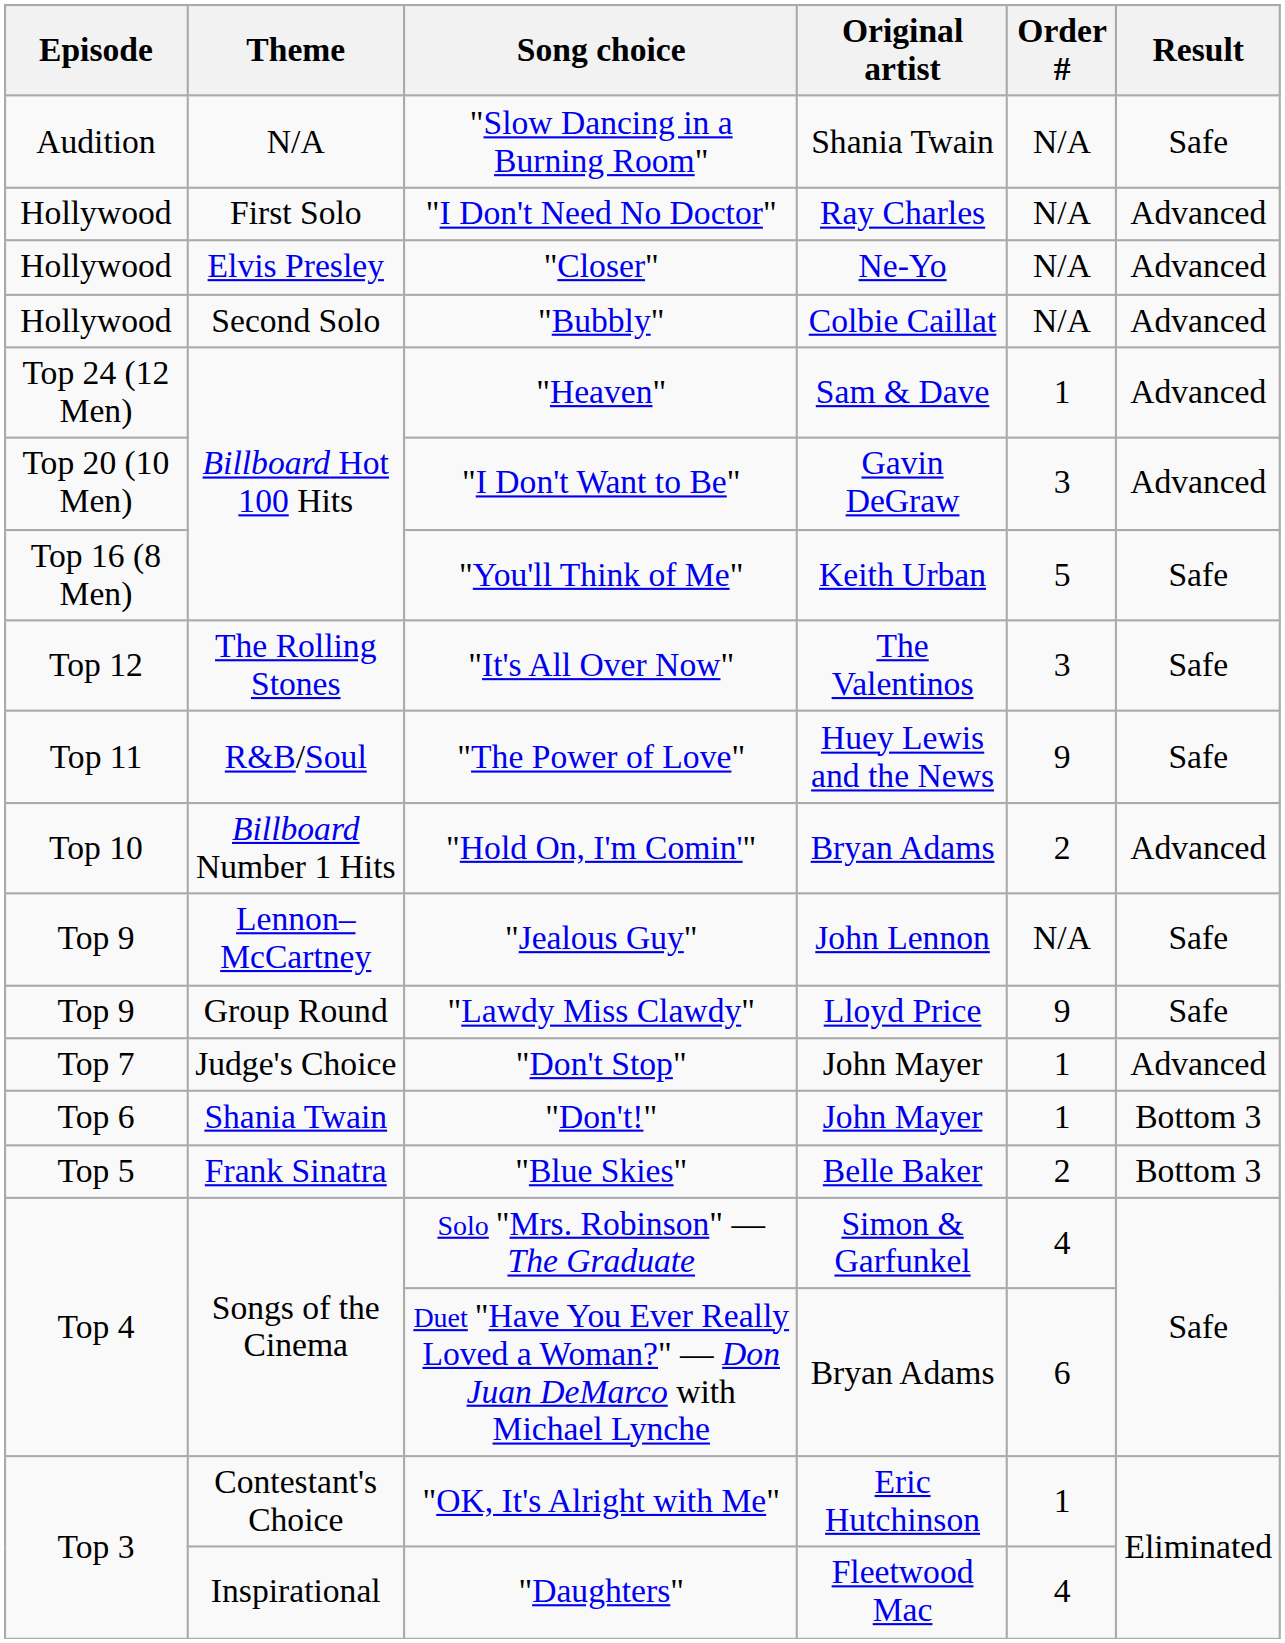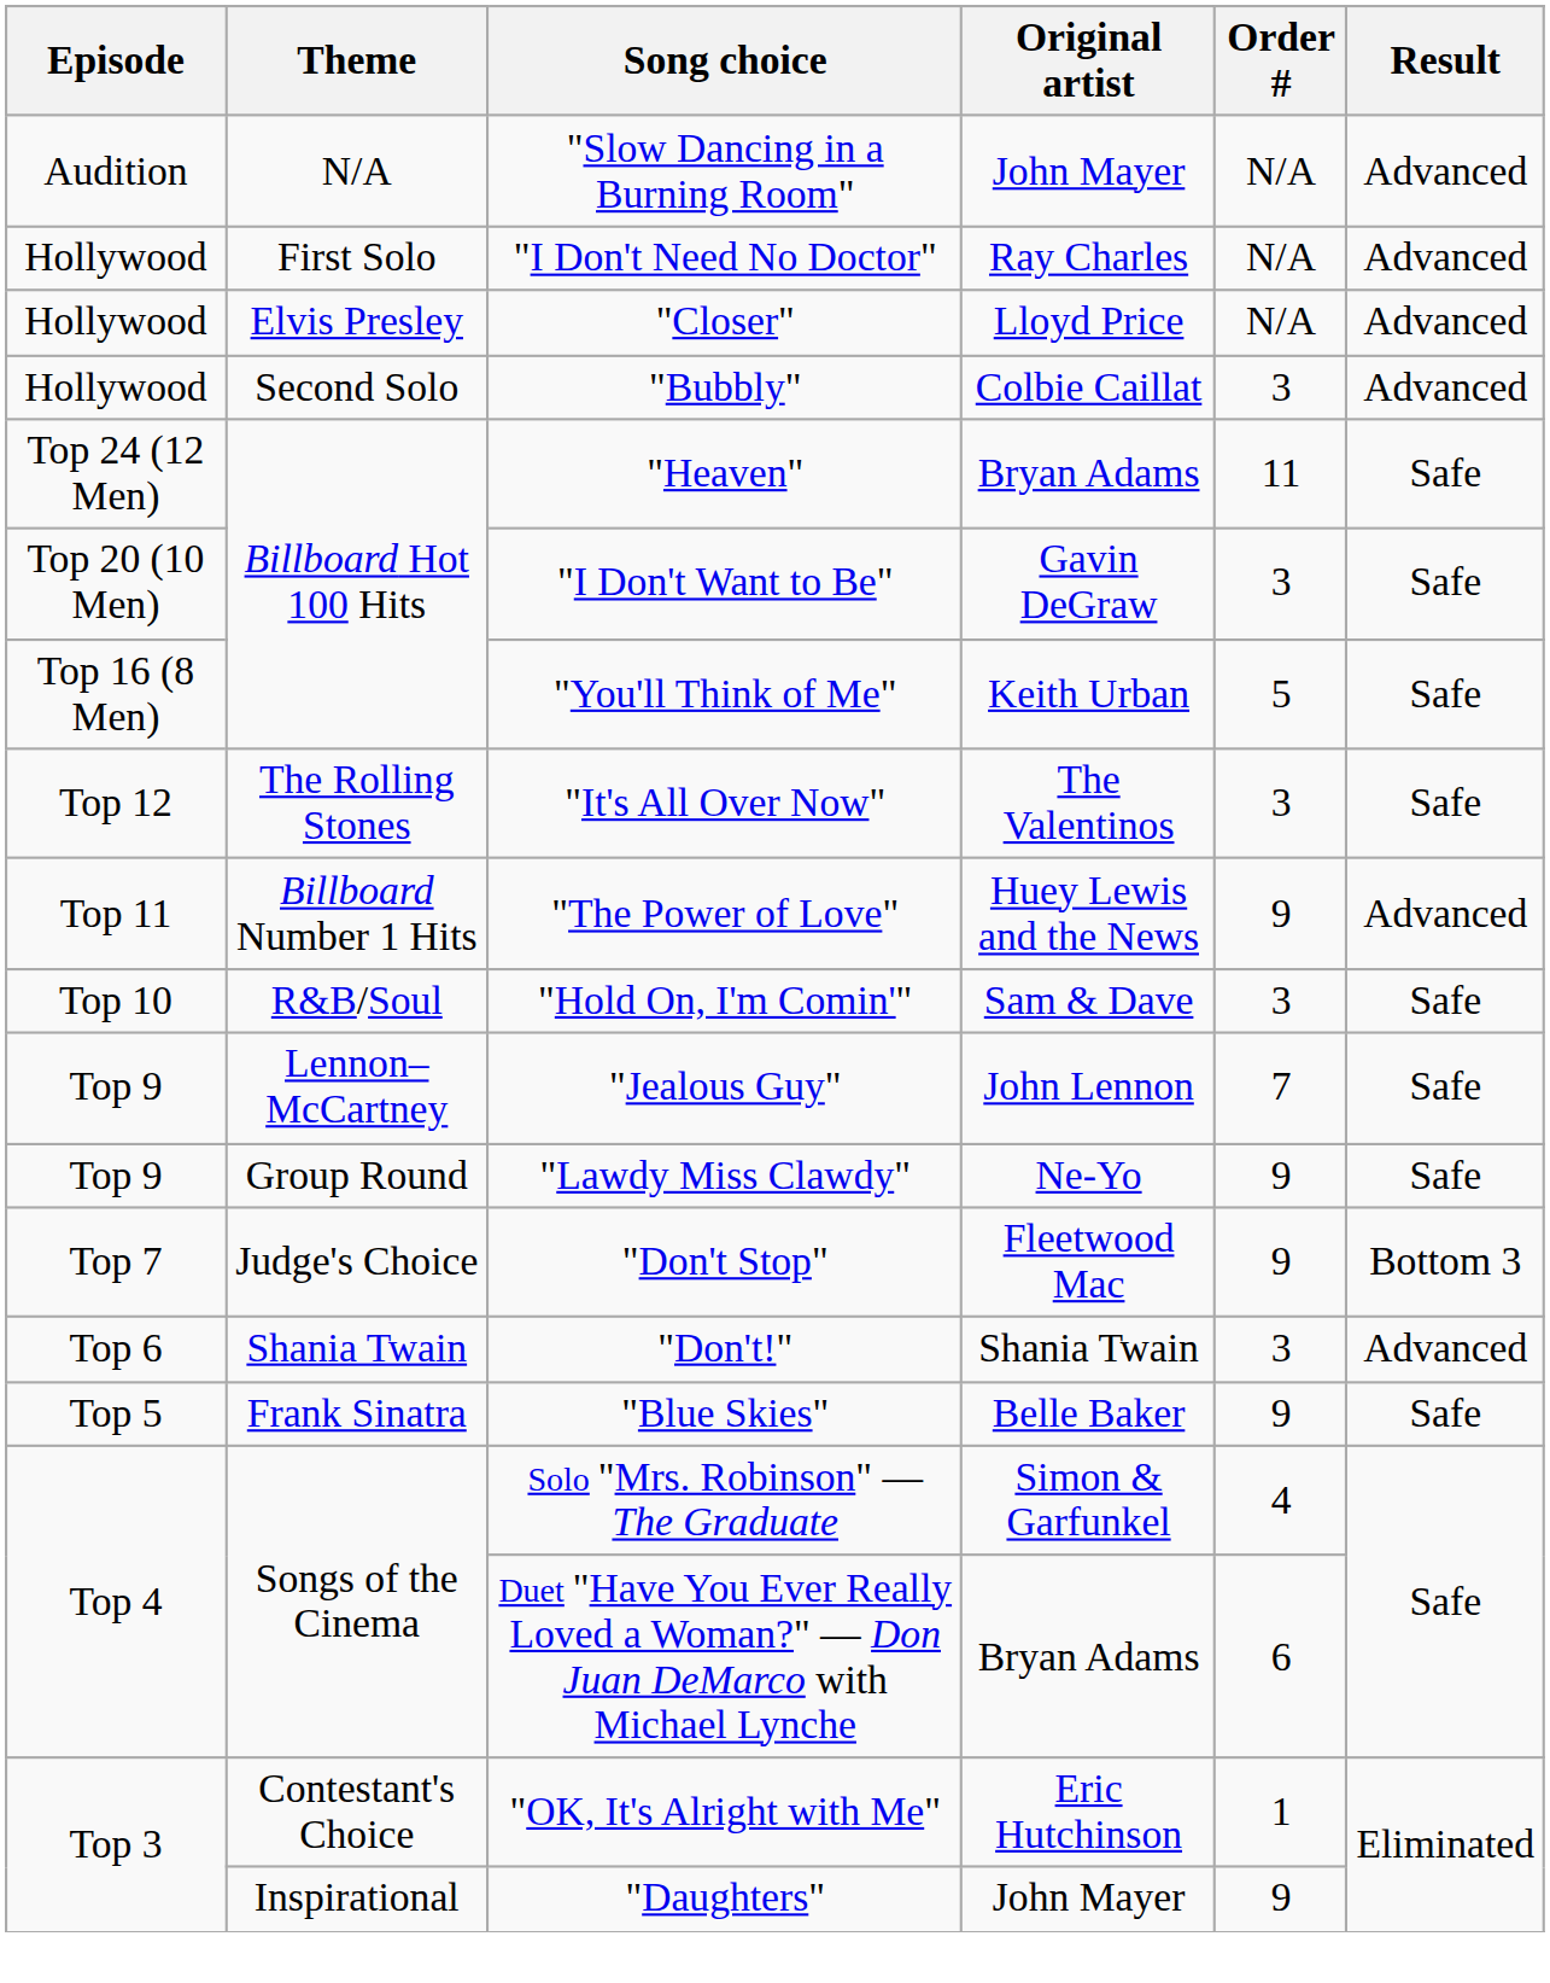"Slow Dancing in a Burning Room" | Original artist: Shania Twain -> John Mayer
"Slow Dancing in a Burning Room" | Result: Safe -> Advanced
"Closer" | Original artist: Ne-Yo -> Lloyd Price
"Bubbly" | Order #: N/A -> 3
"Heaven" | Original artist: Sam & Dave -> Bryan Adams
"Heaven" | Order #: 1 -> 11
"Heaven" | Result: Advanced -> Safe
"I Don't Want to Be" | Result: Advanced -> Safe
"The Power of Love" | Theme: R&B/Soul -> Billboard Number 1 Hits
"The Power of Love" | Result: Safe -> Advanced
"Hold On, I'm Comin'" | Theme: Billboard Number 1 Hits -> R&B/Soul
"Hold On, I'm Comin'" | Original artist: Bryan Adams -> Sam & Dave
"Hold On, I'm Comin'" | Order #: 2 -> 3
"Hold On, I'm Comin'" | Result: Advanced -> Safe
"Jealous Guy" | Order #: N/A -> 7
"Lawdy Miss Clawdy" | Original artist: Lloyd Price -> Ne-Yo
"Don't Stop" | Original artist: John Mayer -> Fleetwood Mac
"Don't Stop" | Order #: 1 -> 9
"Don't Stop" | Result: Advanced -> Bottom 3
"Don't!" | Original artist: John Mayer -> Shania Twain
"Don't!" | Order #: 1 -> 3
"Don't!" | Result: Bottom 3 -> Advanced
"Blue Skies" | Order #: 2 -> 9
"Blue Skies" | Result: Bottom 3 -> Safe
"Daughters" | Original artist: Fleetwood Mac -> John Mayer
"Daughters" | Order #: 4 -> 9
